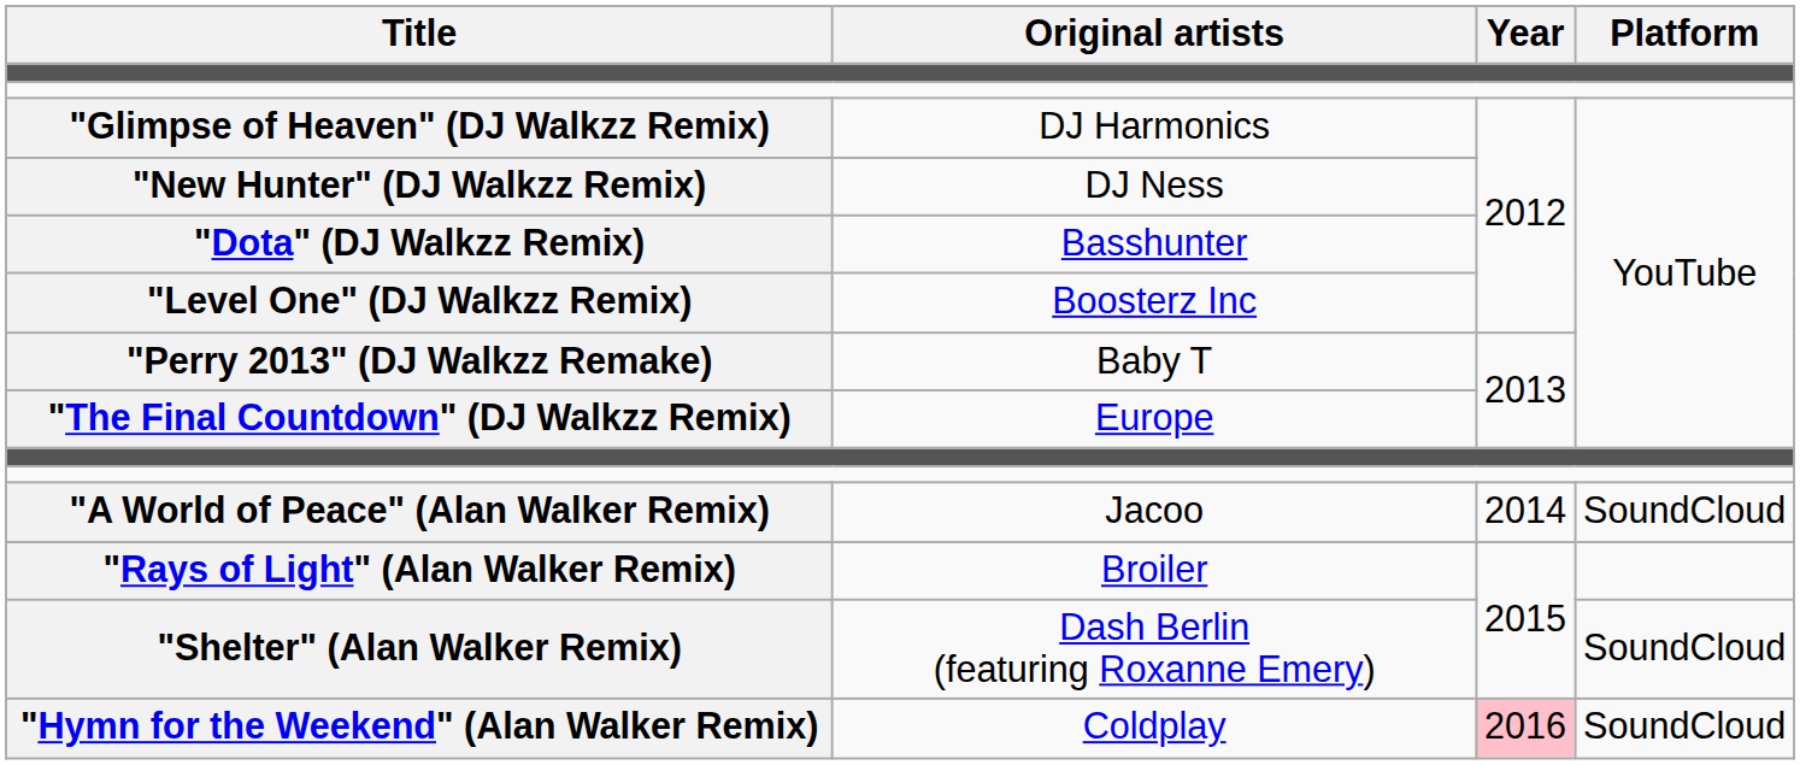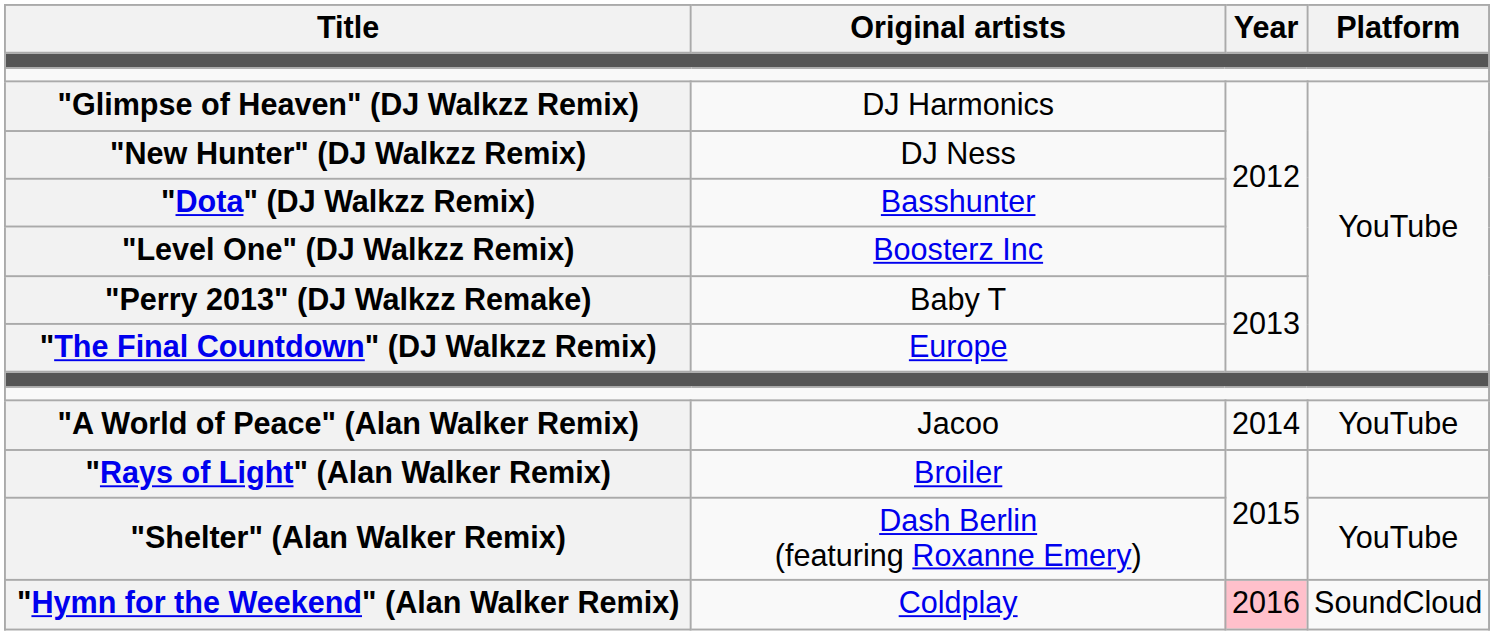"A World of Peace" (Alan Walker Remix) | Platform: SoundCloud -> YouTube
"Shelter" (Alan Walker Remix) | Platform: SoundCloud -> YouTube
